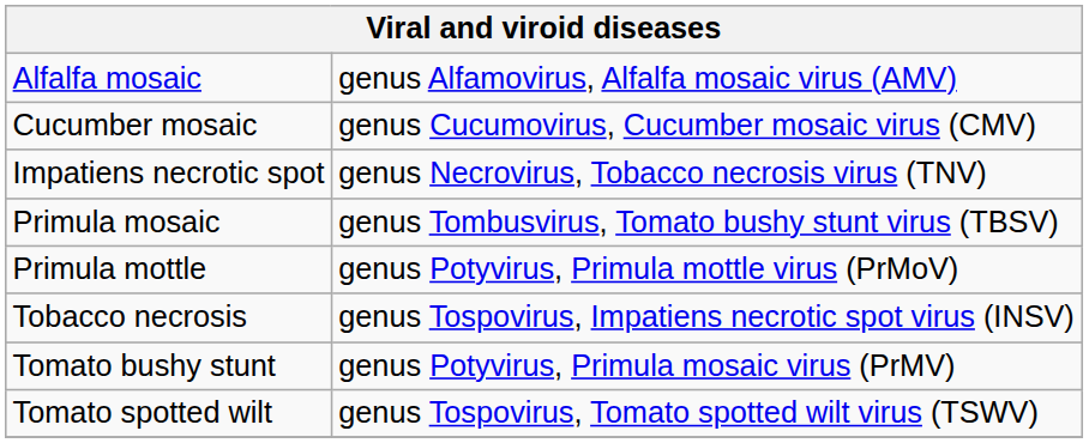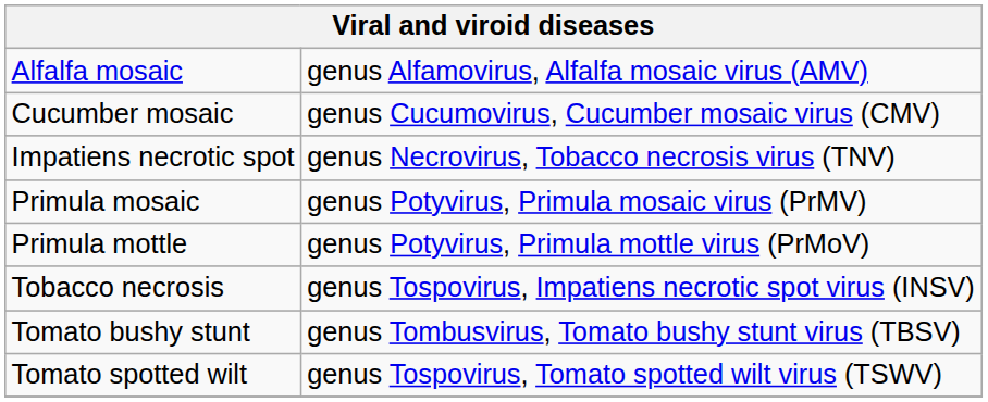Primula mosaic | column 2: genus Tombusvirus, Tomato bushy stunt virus (TBSV) -> genus Potyvirus, Primula mosaic virus (PrMV)
Tomato bushy stunt | column 2: genus Potyvirus, Primula mosaic virus (PrMV) -> genus Tombusvirus, Tomato bushy stunt virus (TBSV)
